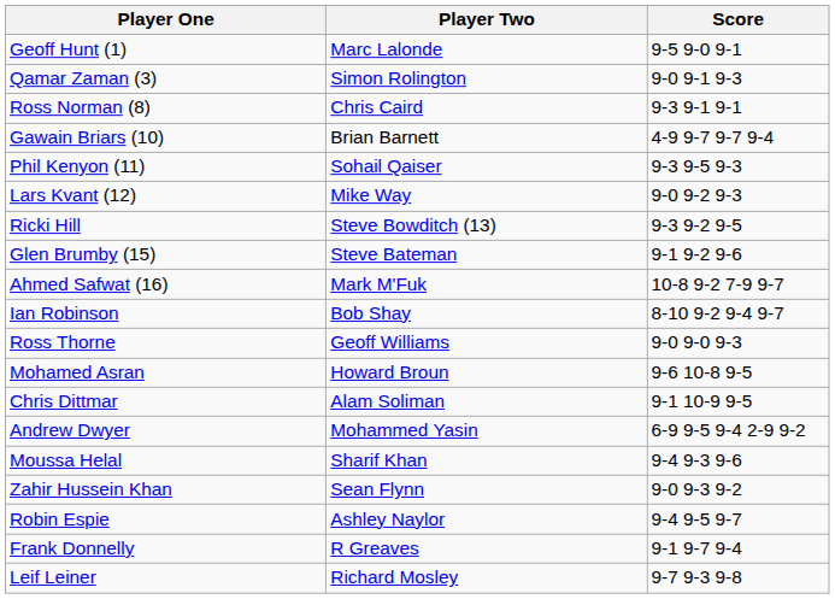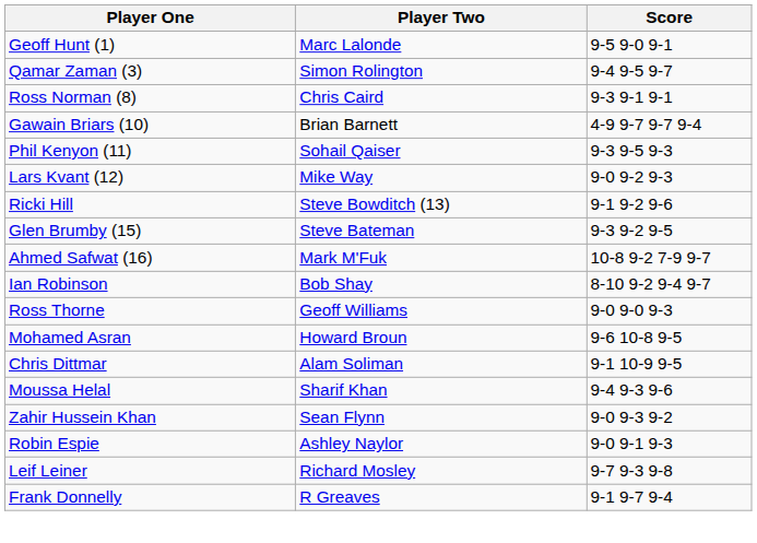Qamar Zaman (3) | Score: 9-0 9-1 9-3 -> 9-4 9-5 9-7
Ricki Hill | Score: 9-3 9-2 9-5 -> 9-1 9-2 9-6
Glen Brumby (15) | Score: 9-1 9-2 9-6 -> 9-3 9-2 9-5
- row: Andrew Dwyer | Mohammed Yasin | 6-9 9-5 9-4 2-9 9-2
Robin Espie | Score: 9-4 9-5 9-7 -> 9-0 9-1 9-3
rows swapped: Frank Donnelly <-> Leif Leiner
